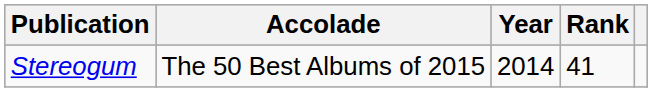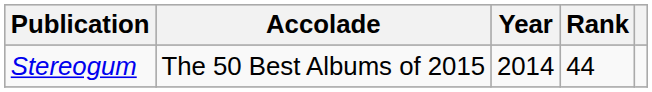Stereogum | Rank: 41 -> 44
